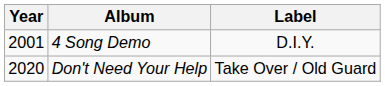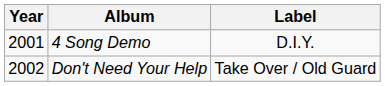Don't Need Your Help | Year: 2020 -> 2002
